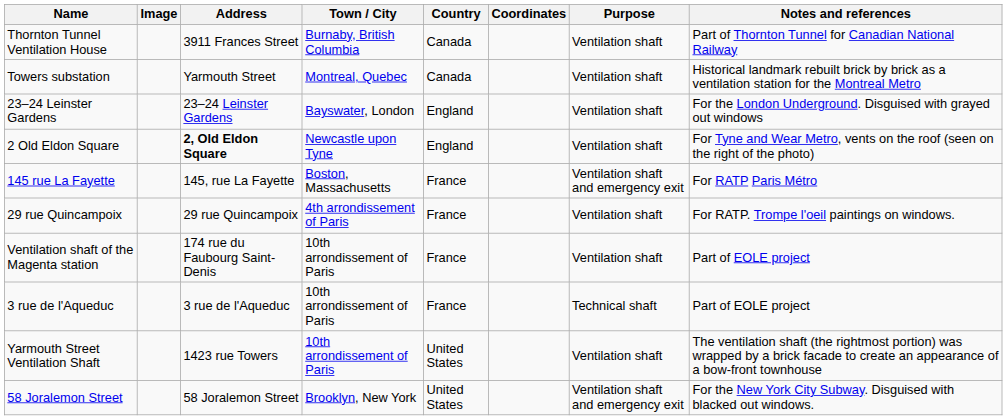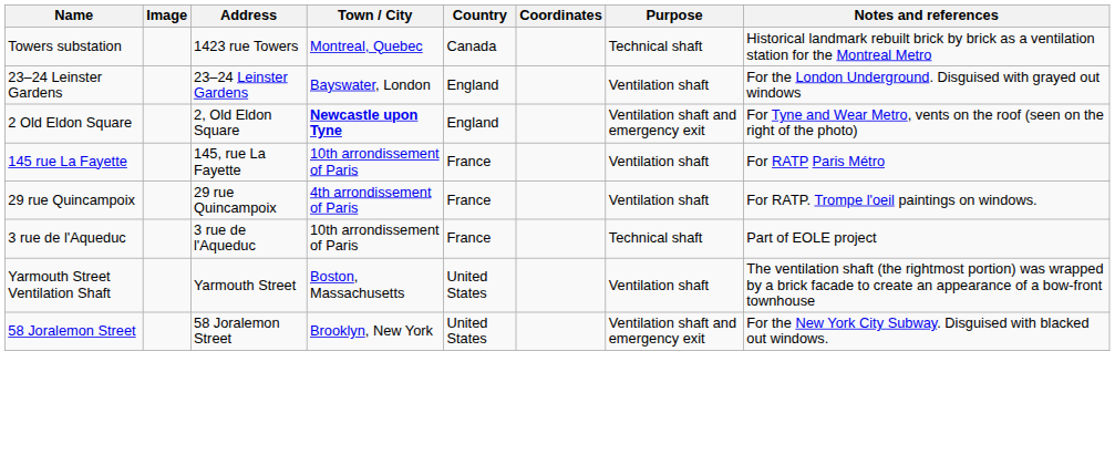- row: Thornton Tunnel Ventilation House | 3911 Frances Street | Burnaby, British Columbia | Canada | Ventilation shaft | Part of Thornton Tunnel for Canadian National Railway
Towers substation | Address: Yarmouth Street -> 1423 rue Towers
Towers substation | Purpose: Ventilation shaft -> Technical shaft
2 Old Eldon Square | Address: bold -> normal
2 Old Eldon Square | Town / City: normal -> bold
2 Old Eldon Square | Purpose: Ventilation shaft -> Ventilation shaft and emergency exit
145 rue La Fayette | Town / City: Boston, Massachusetts -> 10th arrondissement of Paris
145 rue La Fayette | Purpose: Ventilation shaft and emergency exit -> Ventilation shaft
- row: Ventilation shaft of the Magenta station | 174 rue du Faubourg Saint-Denis | 10th arrondissement of Paris | France | Ventilation shaft | Part of EOLE project
Yarmouth Street Ventilation Shaft | Address: 1423 rue Towers -> Yarmouth Street
Yarmouth Street Ventilation Shaft | Town / City: 10th arrondissement of Paris -> Boston, Massachusetts
